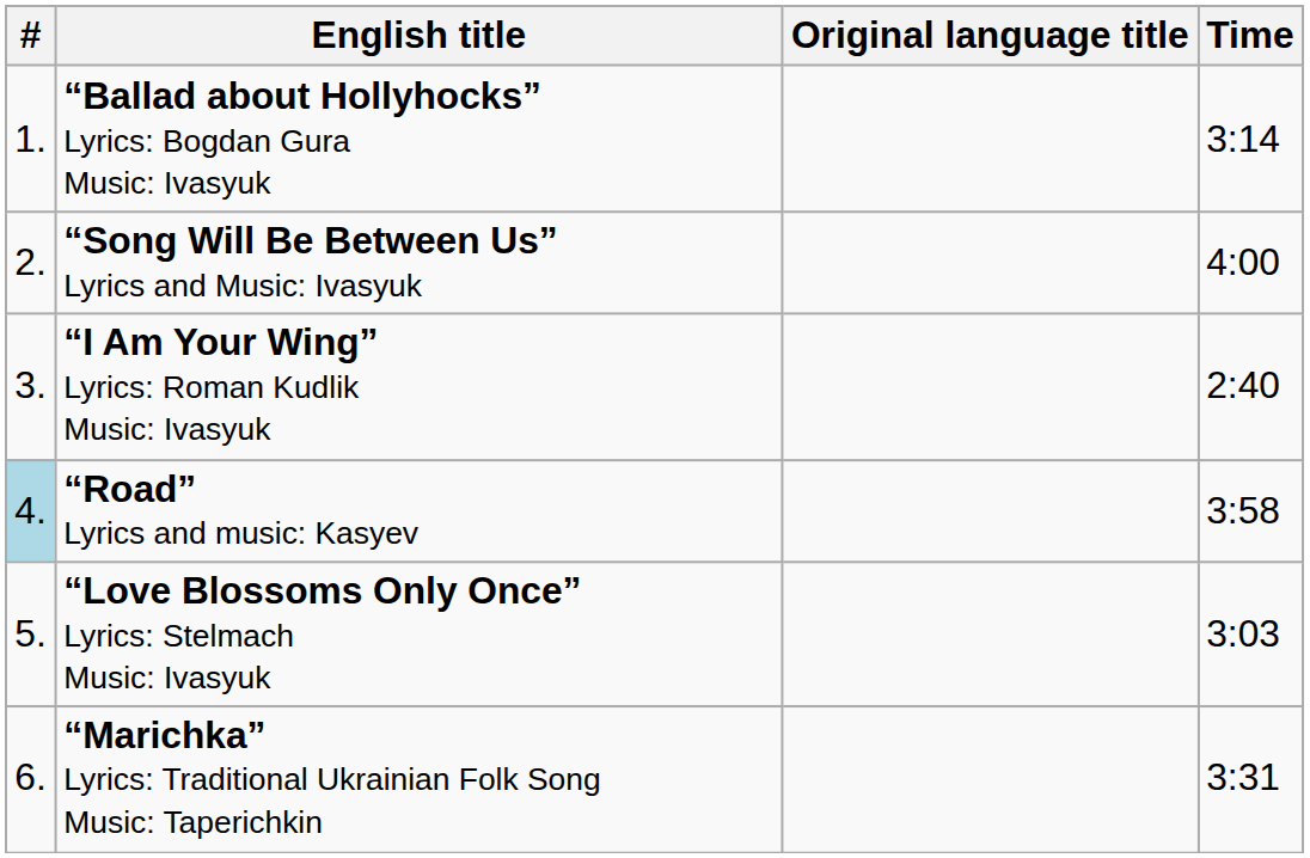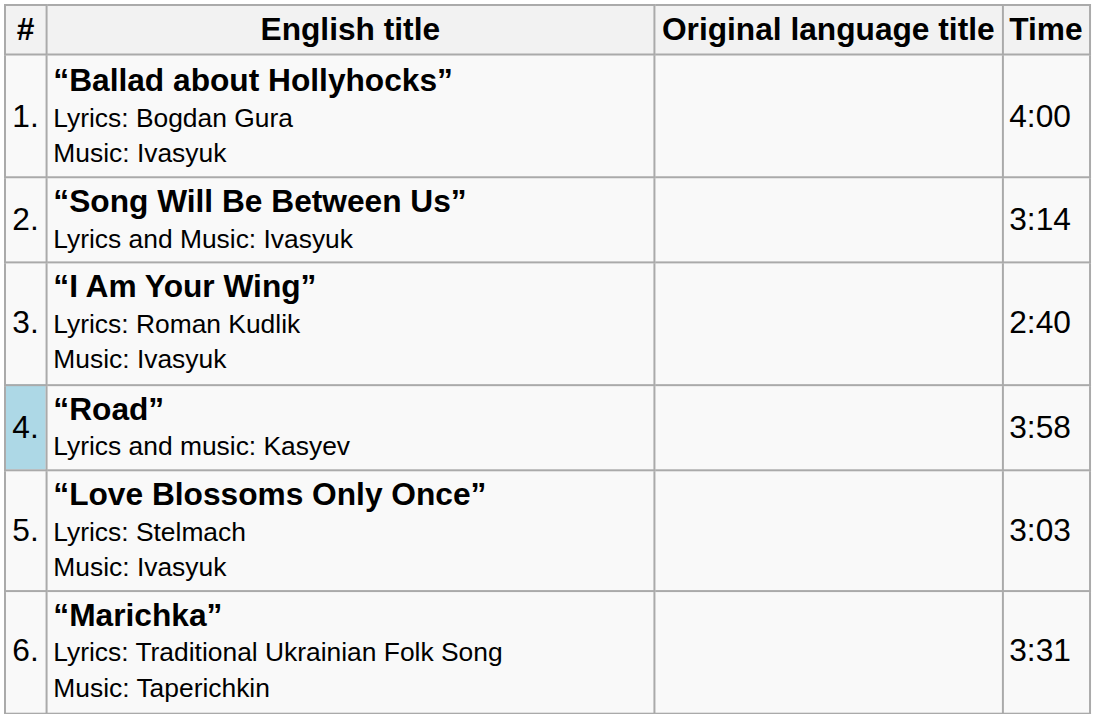“Ballad about Hollyhocks” Lyrics: Bogdan Gura Music: Ivasyuk | Time: 3:14 -> 4:00
“Song Will Be Between Us” Lyrics and Music: Ivasyuk | Time: 4:00 -> 3:14
